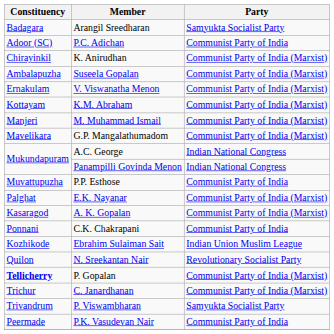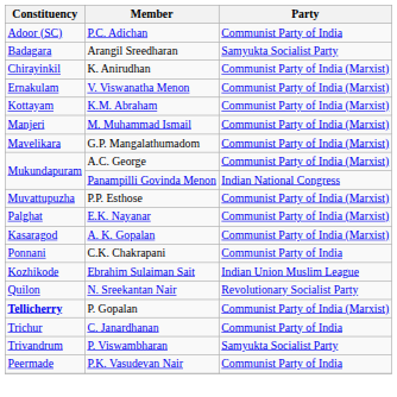rows swapped: P.C. Adichan <-> Arangil Sreedharan
- row: Ambalapuzha | Suseela Gopalan | Communist Party of India (Marxist)
A.C. George | Party: Indian National Congress -> Communist Party of India (Marxist)
P.P. Esthose | Party: Communist Party of India -> Communist Party of India (Marxist)
C. Janardhanan | Party: Communist Party of India (Marxist) -> Communist Party of India
